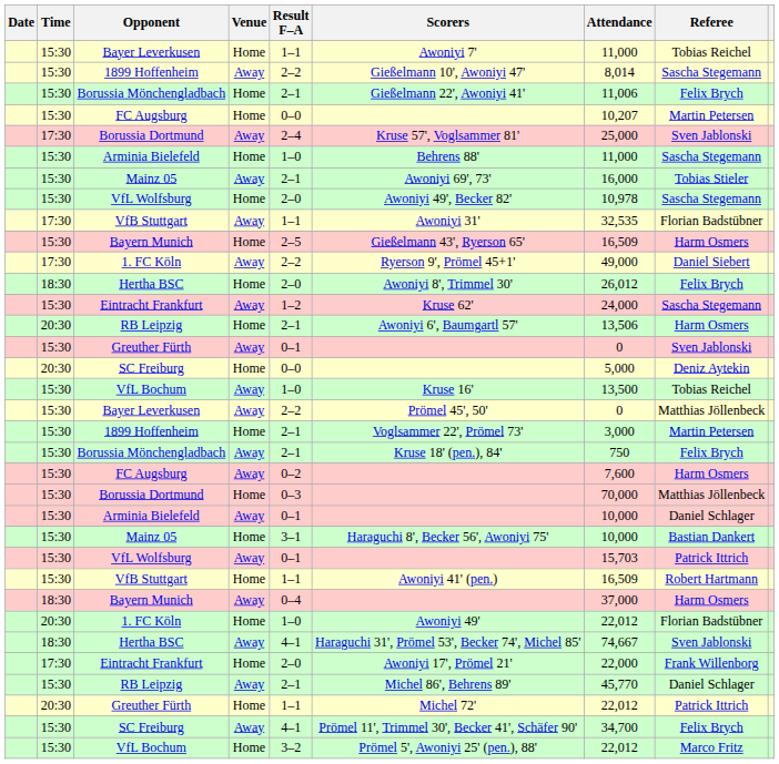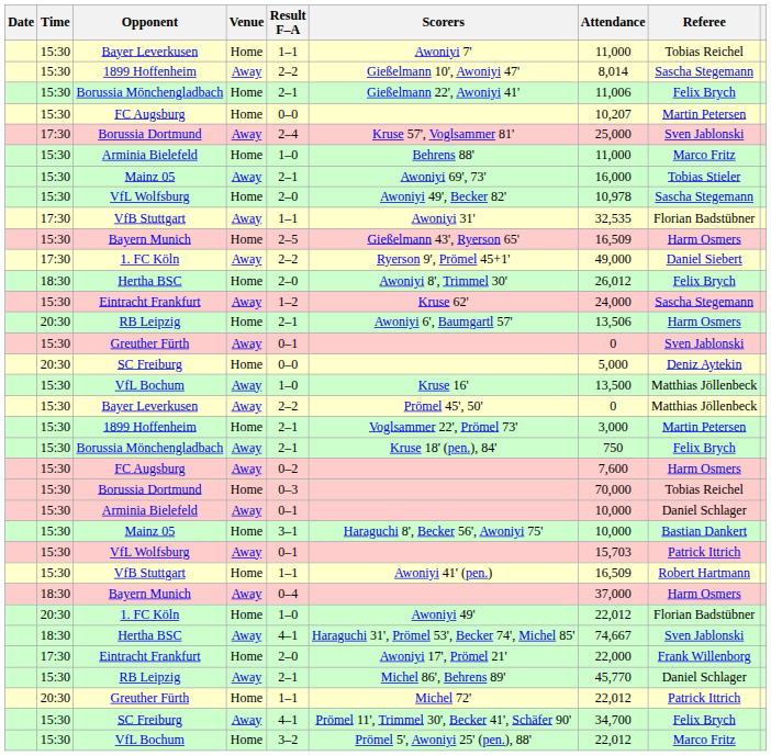Arminia Bielefeld / Home | Referee: Sascha Stegemann -> Marco Fritz
VfL Bochum / Away | Referee: Tobias Reichel -> Matthias Jöllenbeck
Borussia Dortmund / Home | Referee: Matthias Jöllenbeck -> Tobias Reichel
